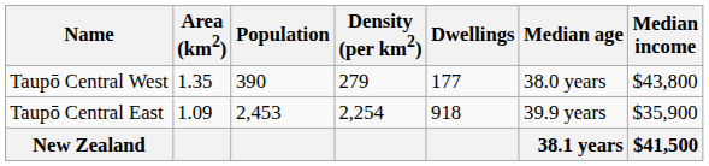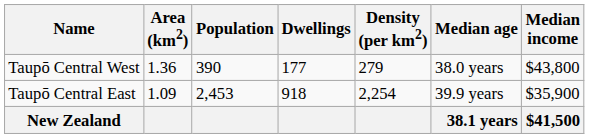columns swapped: Density (per km2) <-> Dwellings
Taupō Central West | Area (km2): 1.35 -> 1.36
